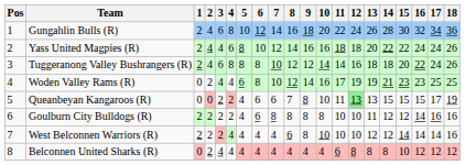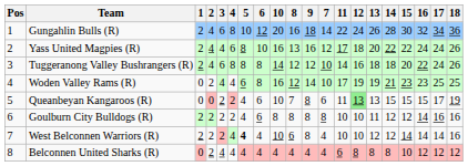columns swapped: 7 <-> 10
Yass United Magpies (R) | 8: 14 -> 13
Yass United Magpies (R) | 11: 18 -> 17
West Belconnen Warriors (R) | 5: normal -> bold
